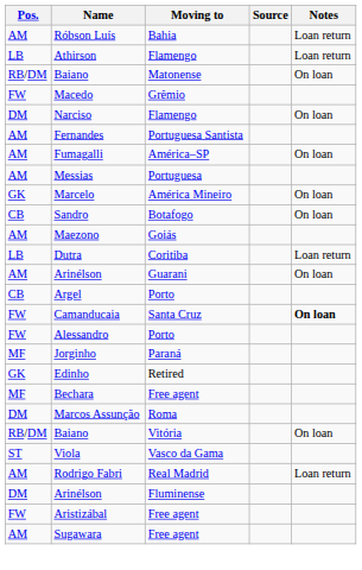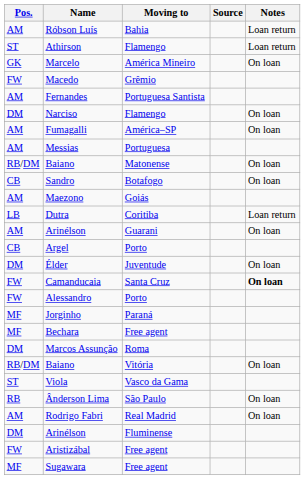Athirson | Pos.: LB -> ST
rows swapped: Marcelo <-> Baiano / Matonense
rows swapped: Fernandes <-> Narciso
+ row: DM | Élder | Juventude | On loan
- row: GK | Edinho | Retired
+ row: RB | Ânderson Lima | São Paulo | On loan
Rodrigo Fabri | Notes: Loan return -> On loan
Sugawara | Pos.: AM -> MF
